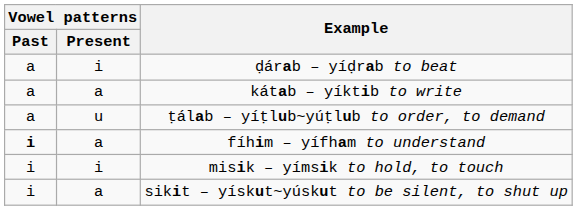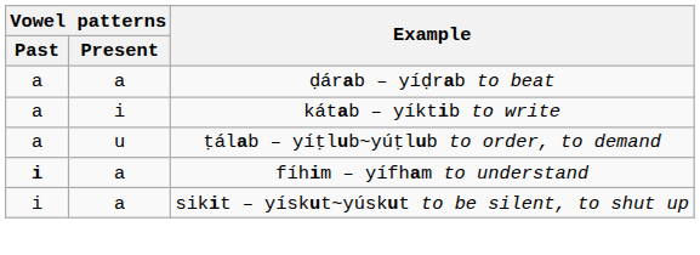ḍárab – yíḍrab to beat | Vowel patterns / Present: i -> a
kátab – yíktib to write | Vowel patterns / Present: a -> i
- row: i | i | misik – yímsik to hold, to touch
